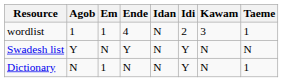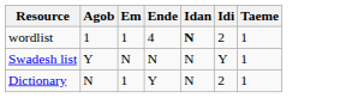- column: Kawam | 3 | N | N
wordlist | Idan: normal -> bold
Swadesh list | Ende: Y -> N
Swadesh list | Taeme: N -> 1
Dictionary | Ende: N -> Y
Dictionary | Idi: Y -> 2
